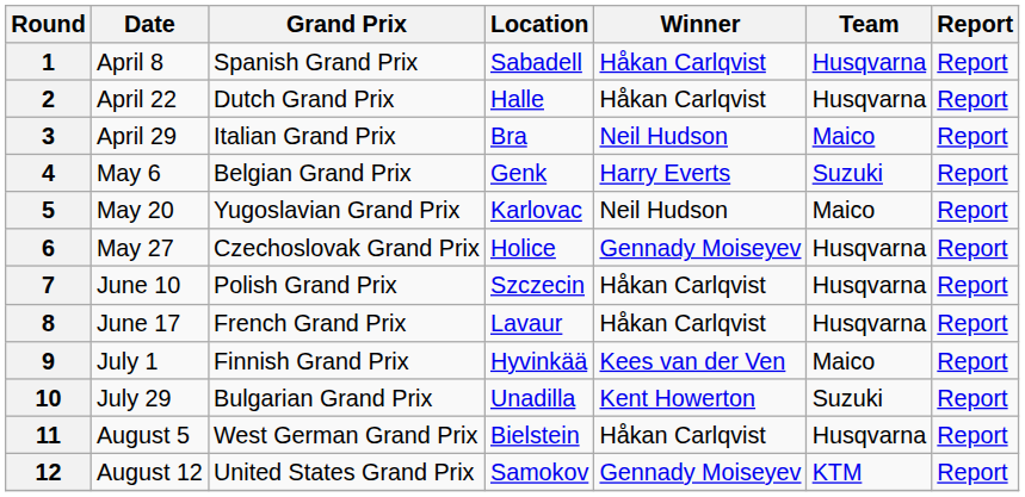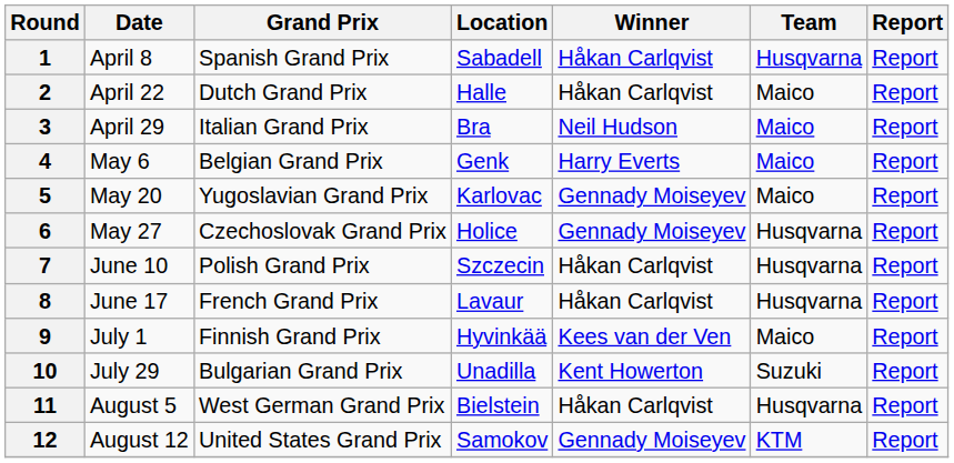2 | Team: Husqvarna -> Maico
4 | Team: Suzuki -> Maico
5 | Winner: Neil Hudson -> Gennady Moiseyev
